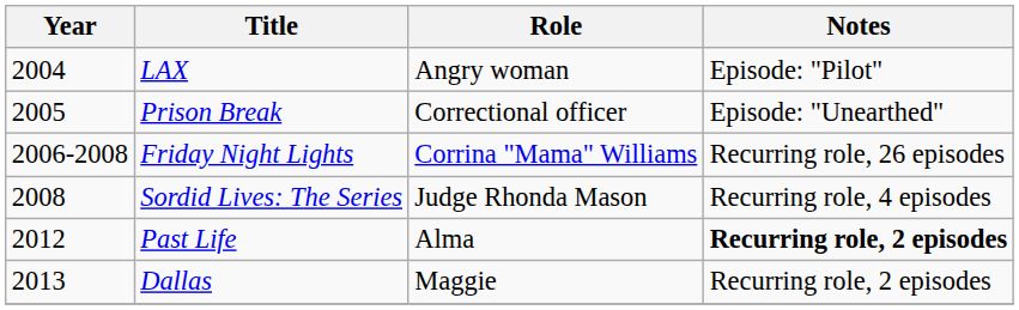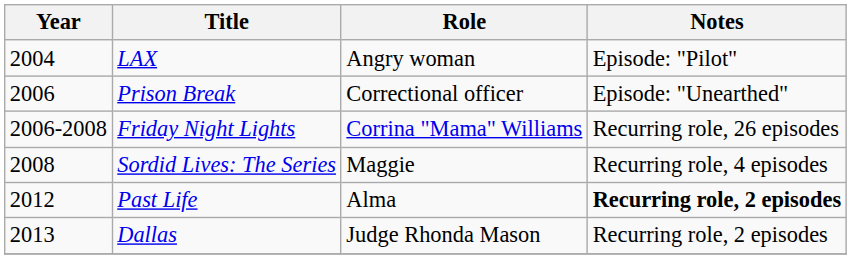Prison Break | Year: 2005 -> 2006
Sordid Lives: The Series | Role: Judge Rhonda Mason -> Maggie
Dallas | Role: Maggie -> Judge Rhonda Mason
